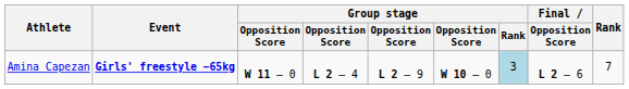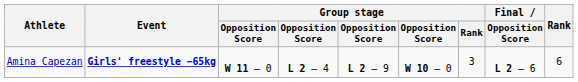Amina Capezan | Group stage / Rank: lightblue background -> no background
Amina Capezan | Rank: 7 -> 6
